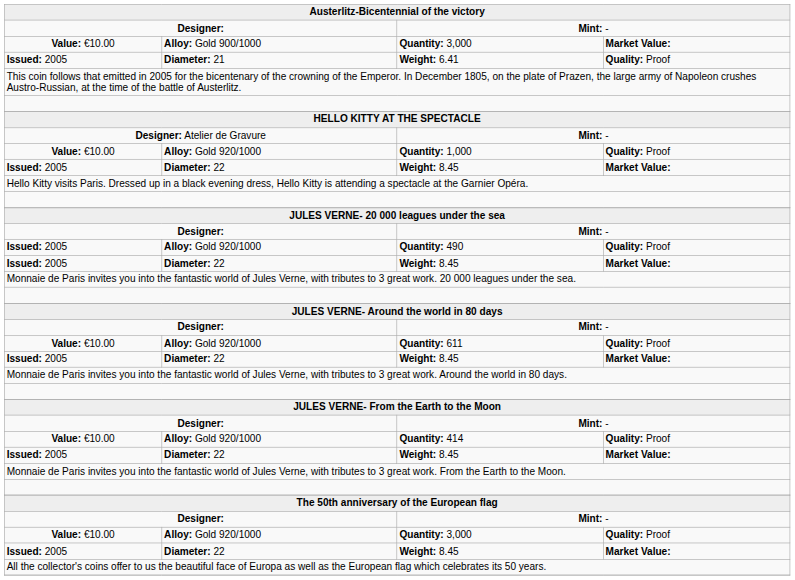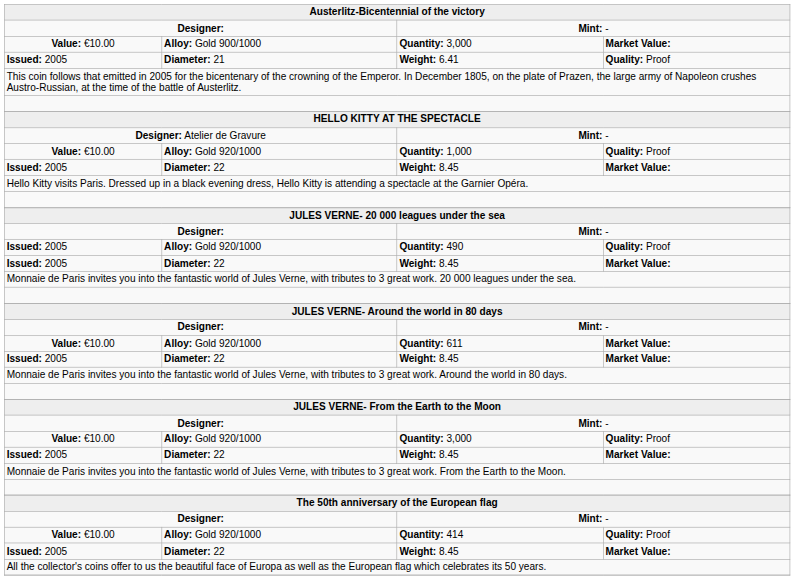Quantity: 611 | column 4: Quality: Proof -> Market Value:
rows swapped: Quantity: 414 <-> Alloy: Gold 920/1000 / Quantity: 3,000
